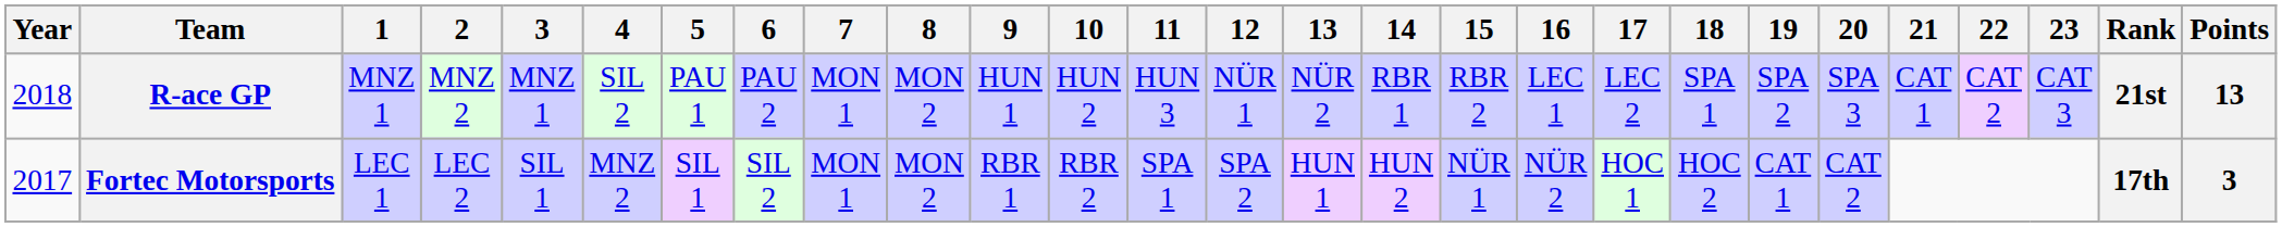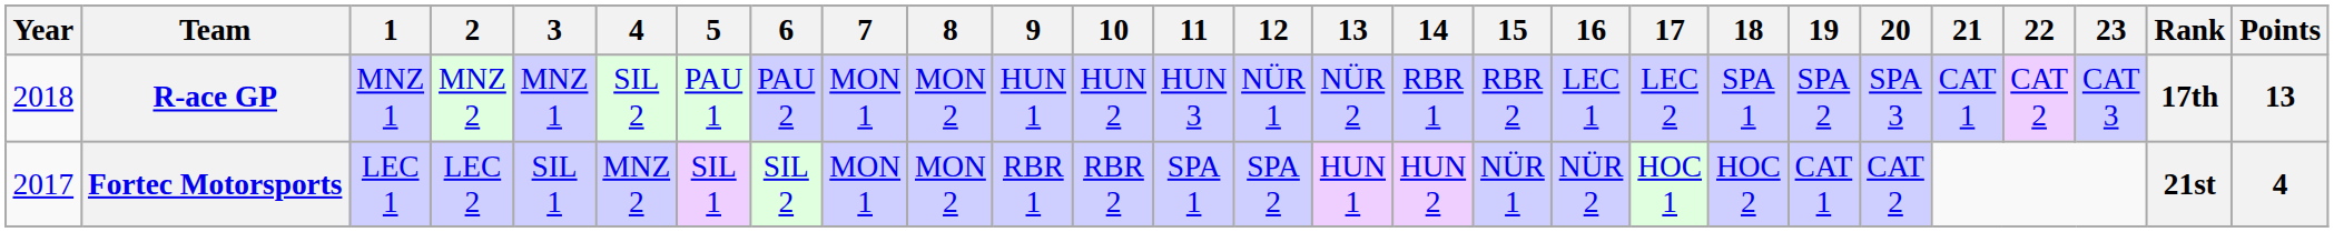R-ace GP | Rank: 21st -> 17th
Fortec Motorsports | Rank: 17th -> 21st
Fortec Motorsports | Points: 3 -> 4
